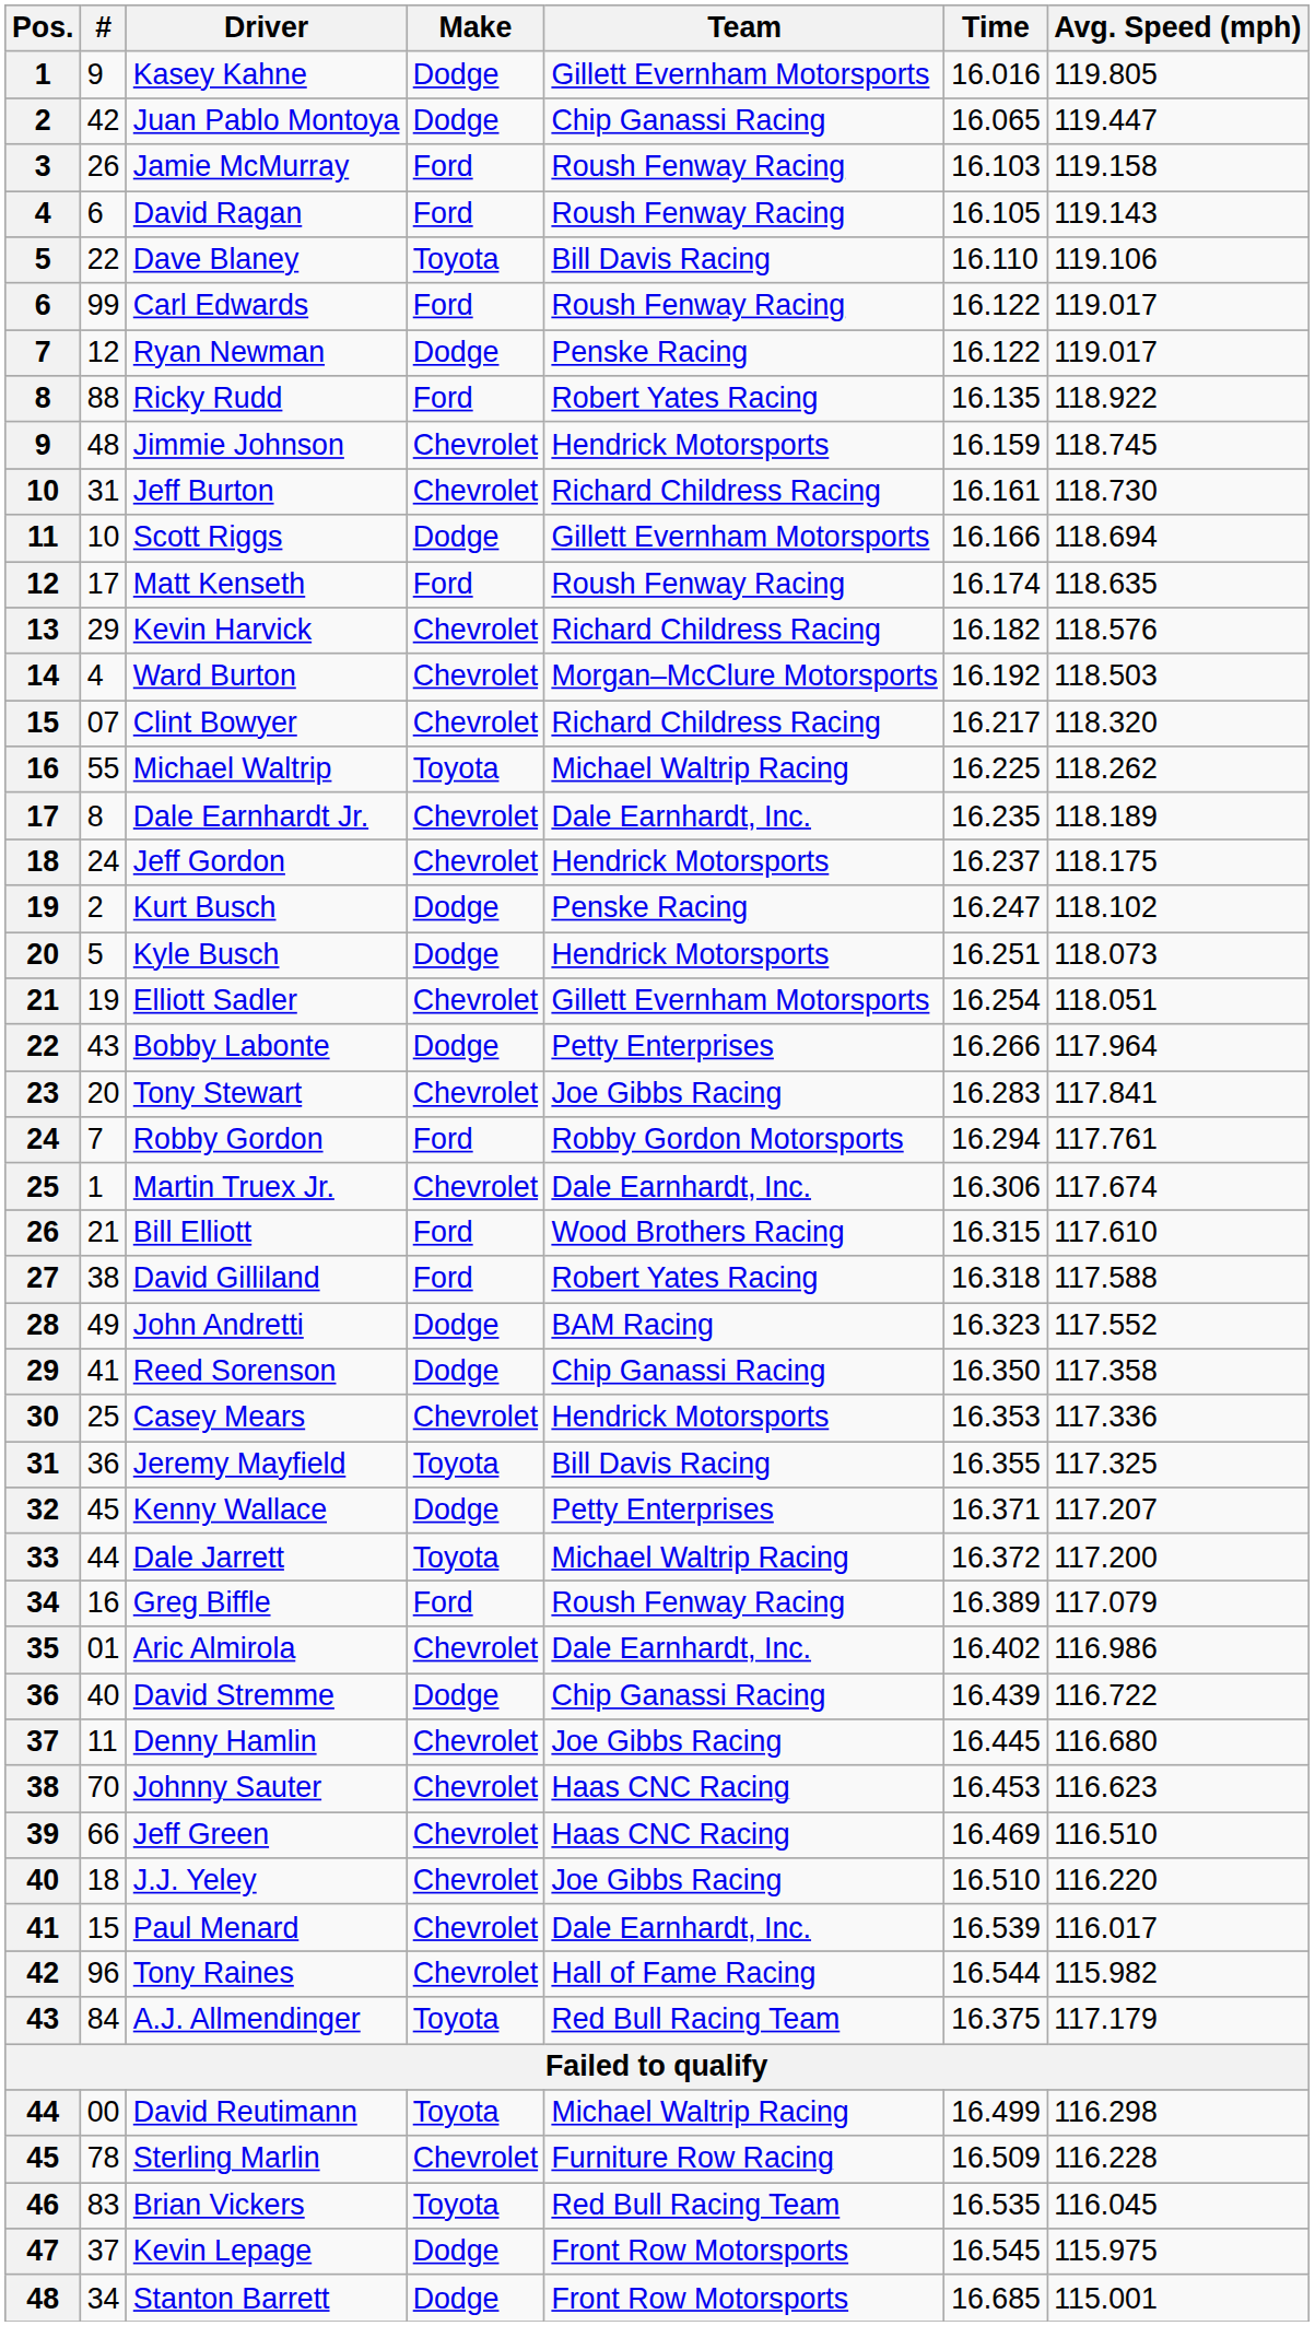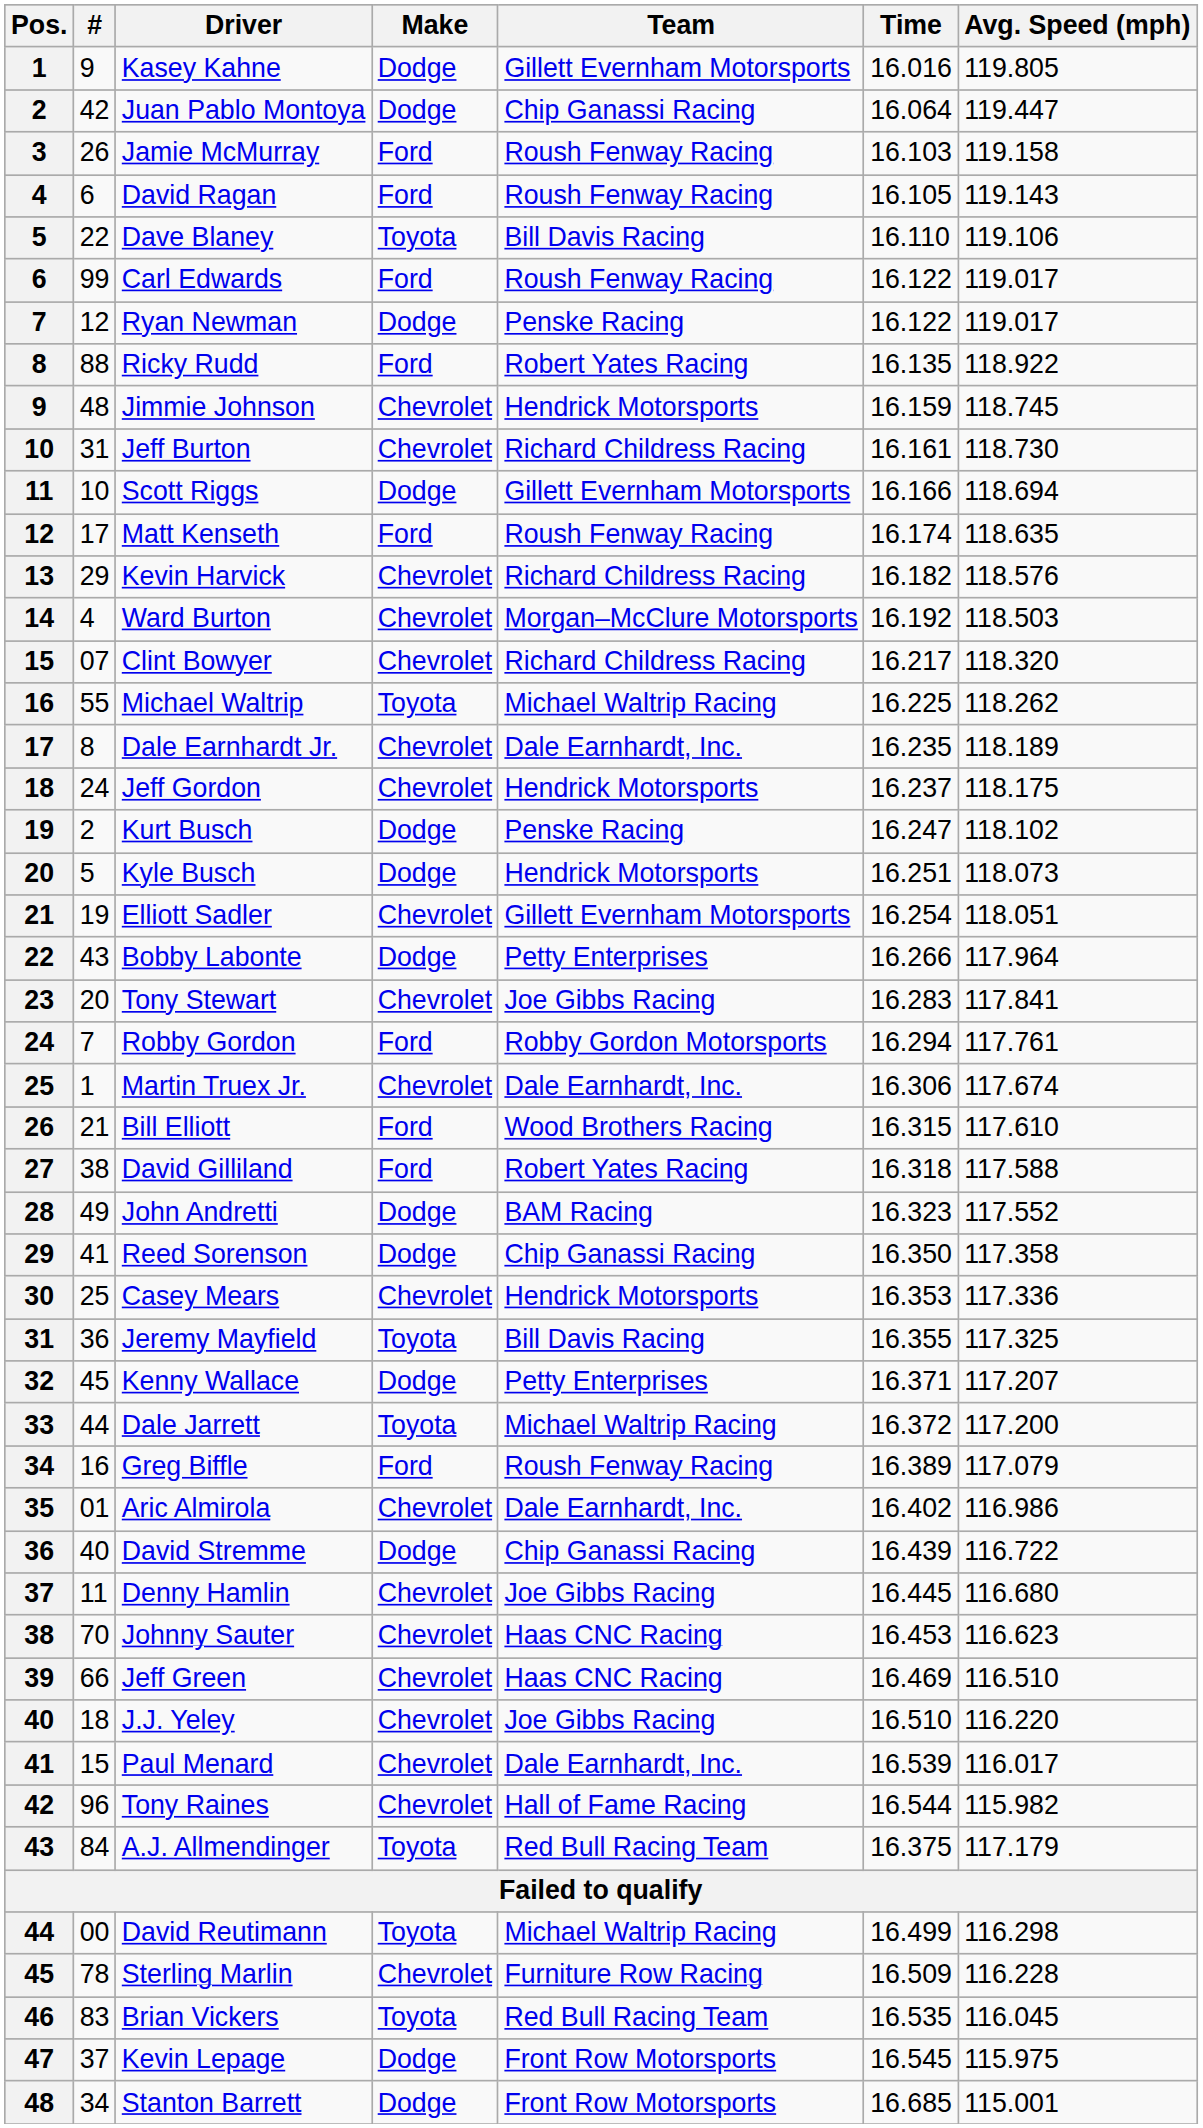Juan Pablo Montoya | Time: 16.065 -> 16.064
